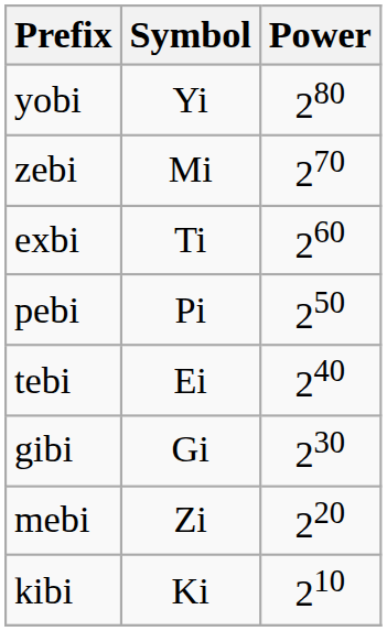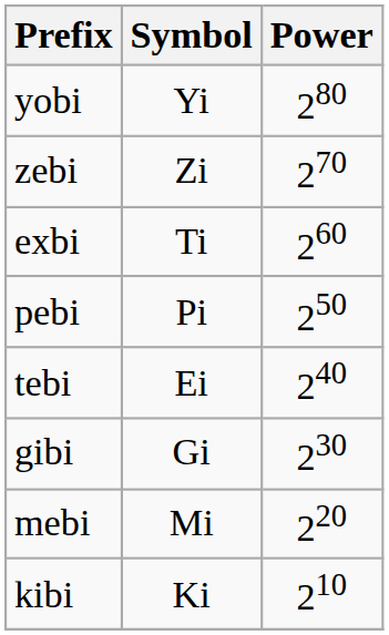zebi | Symbol: Mi -> Zi
mebi | Symbol: Zi -> Mi
